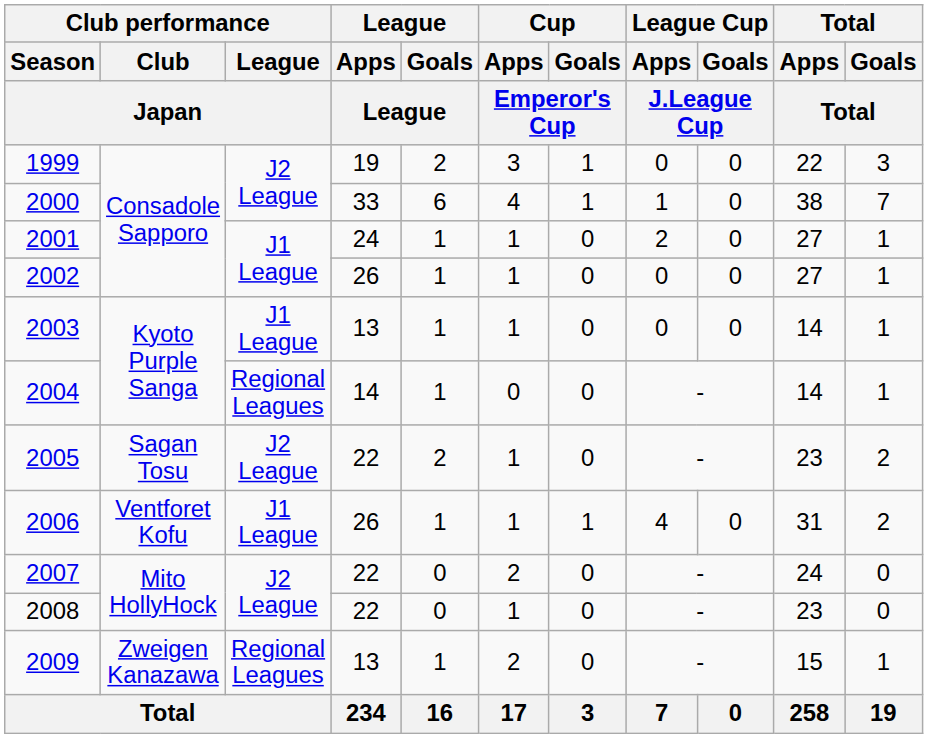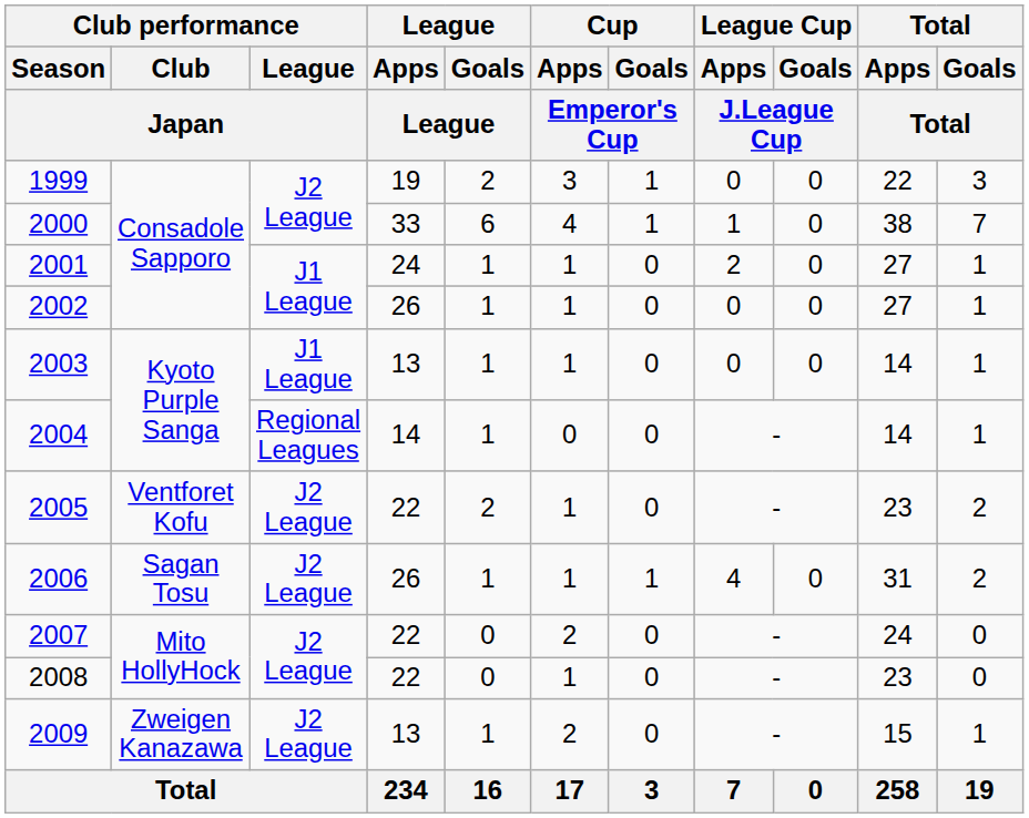2005 | Club performance / Club / Japan: Sagan Tosu -> Ventforet Kofu
2006 | Club performance / Club / Japan: Ventforet Kofu -> Sagan Tosu
2006 | Club performance / League / Japan: J1 League -> J2 League
2009 | Club performance / League / Japan: Regional Leagues -> J2 League
